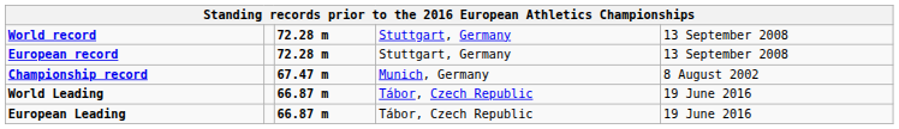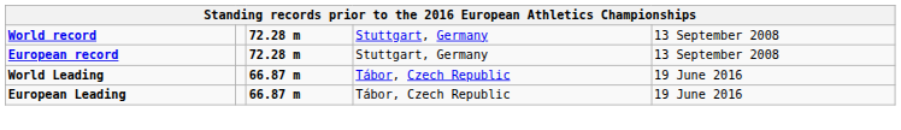- row: Championship record | 67.47 m | Munich, Germany | 8 August 2002
